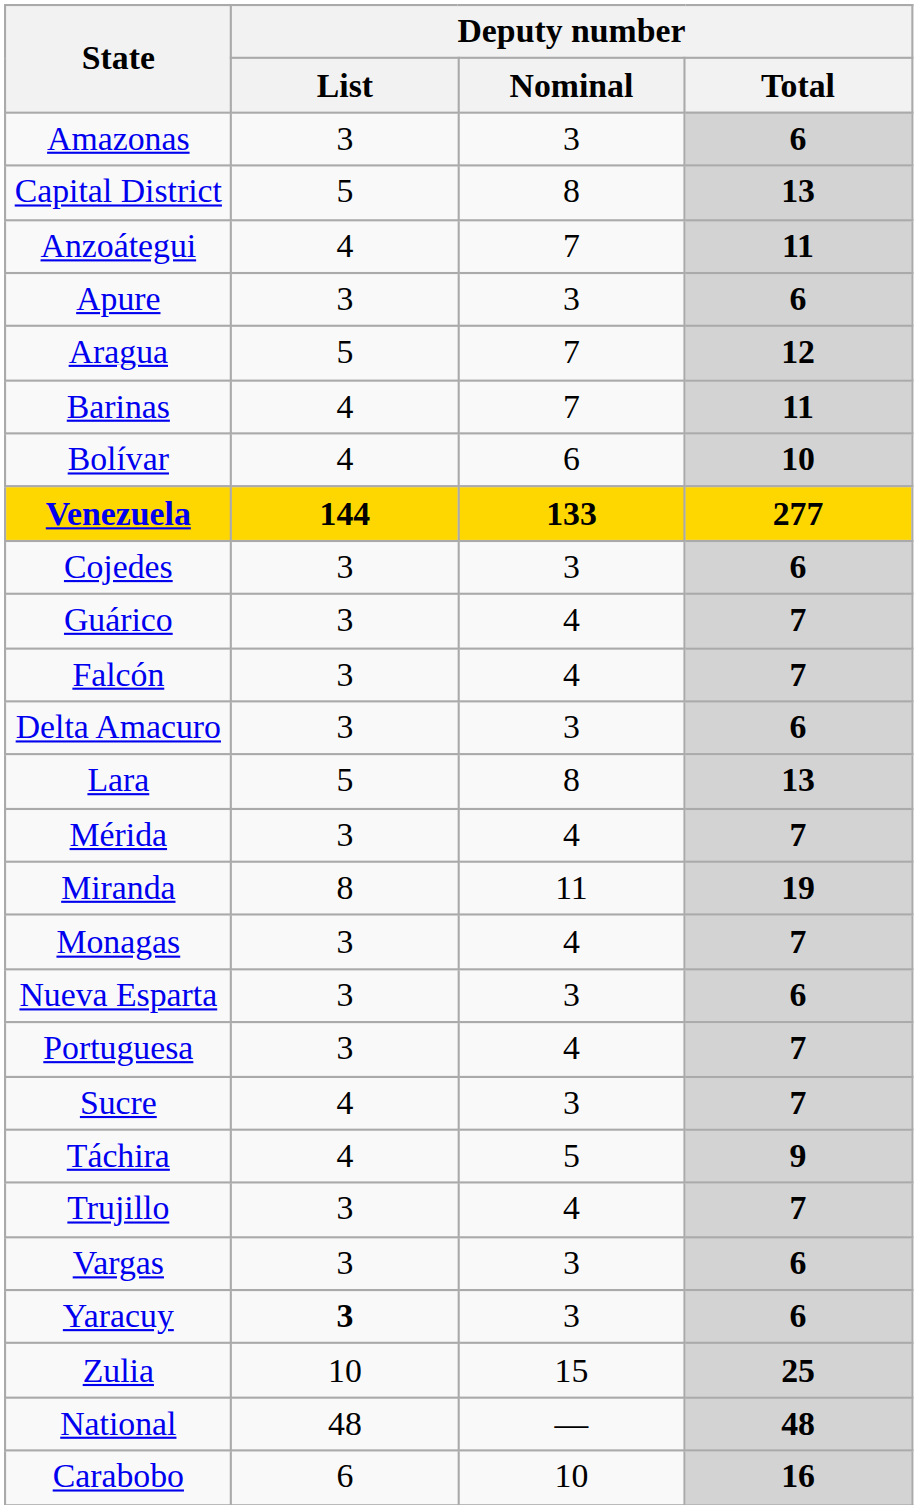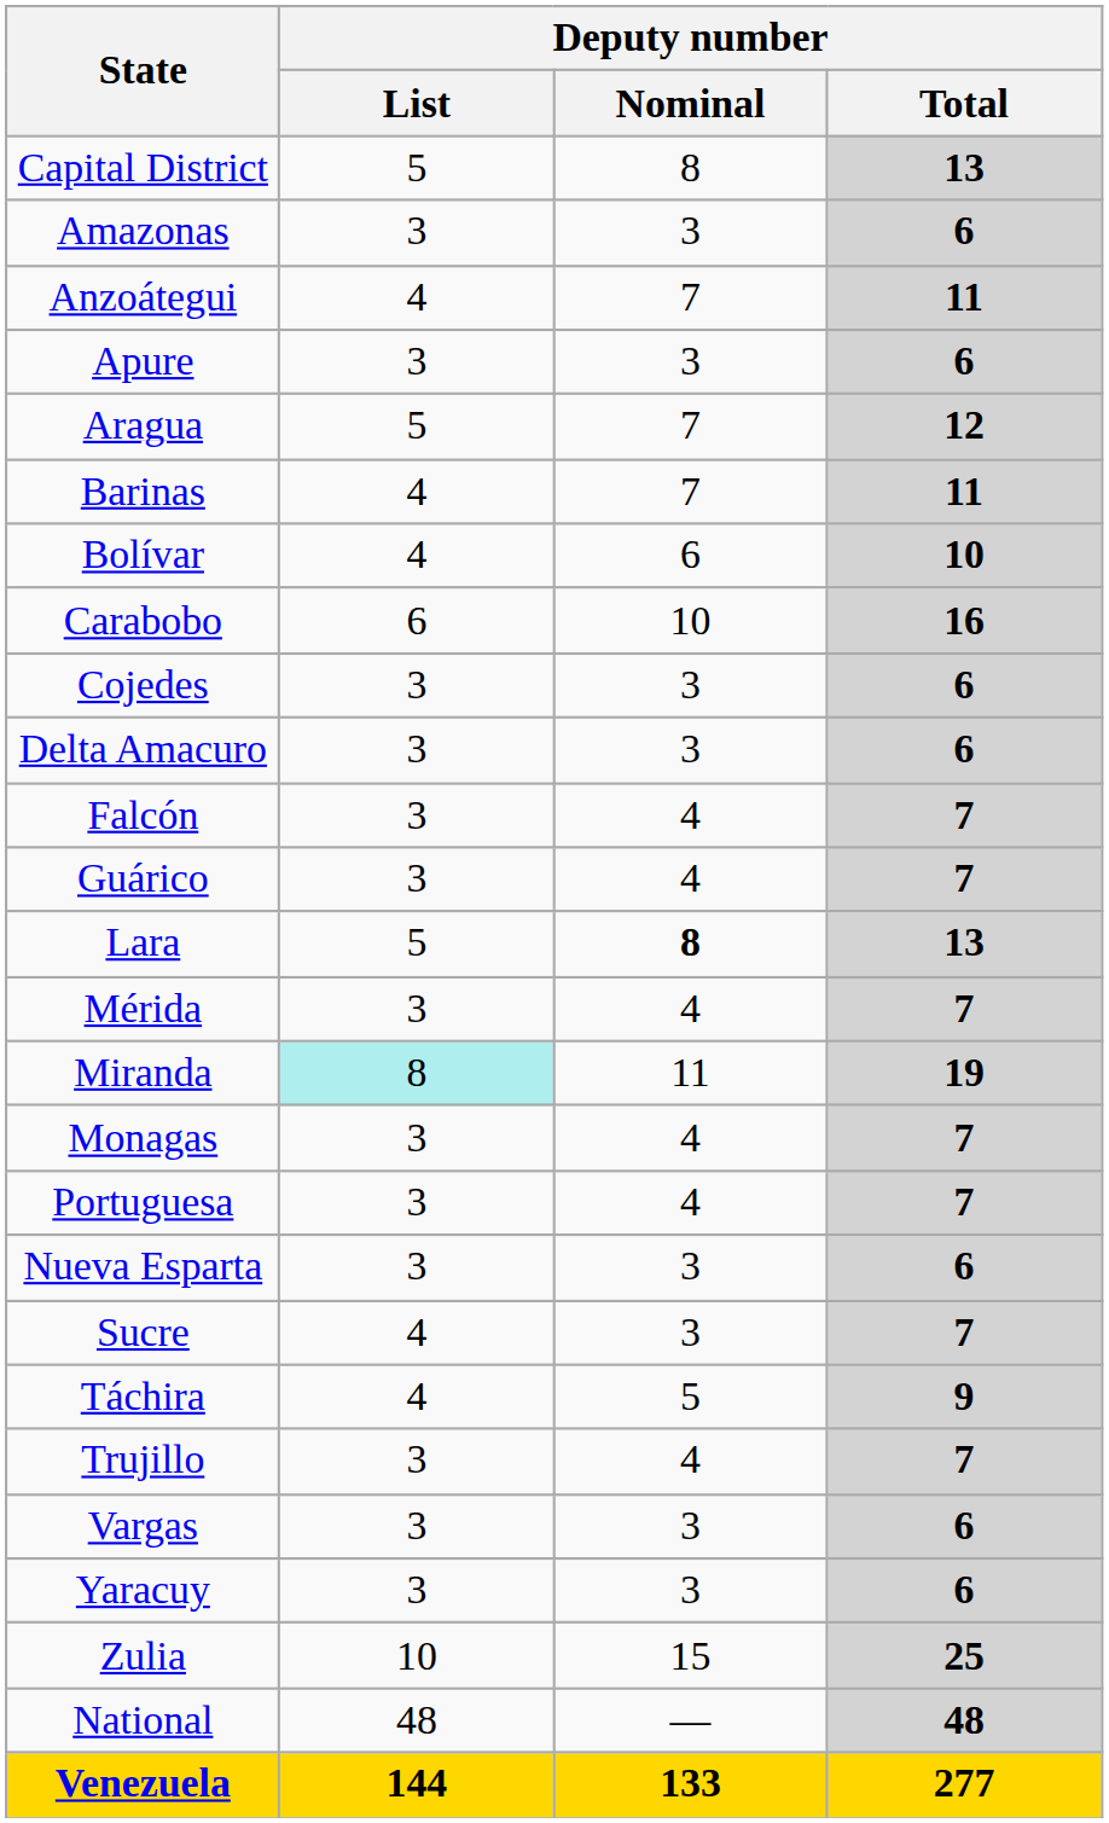rows swapped: Capital District <-> Amazonas
rows swapped: Carabobo <-> Venezuela
rows swapped: Delta Amacuro <-> Guárico
Lara | Deputy number / Nominal: normal -> bold
Miranda | Deputy number / List: no background -> paleturquoise background
rows swapped: Nueva Esparta <-> Portuguesa
Yaracuy | Deputy number / List: bold -> normal
